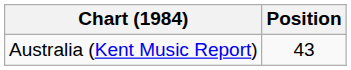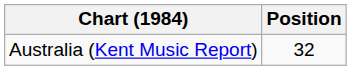Australia (Kent Music Report) | Position: 43 -> 32
